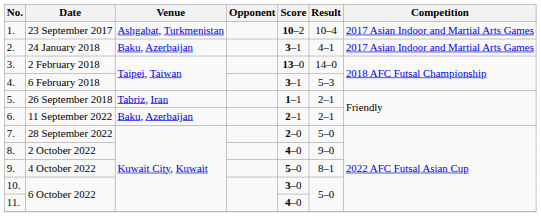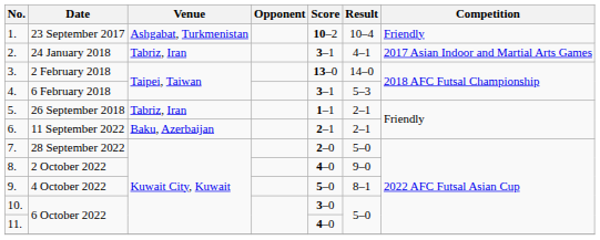23 September 2017 | Competition: 2017 Asian Indoor and Martial Arts Games -> Friendly
24 January 2018 | Venue: Baku, Azerbaijan -> Tabriz, Iran
